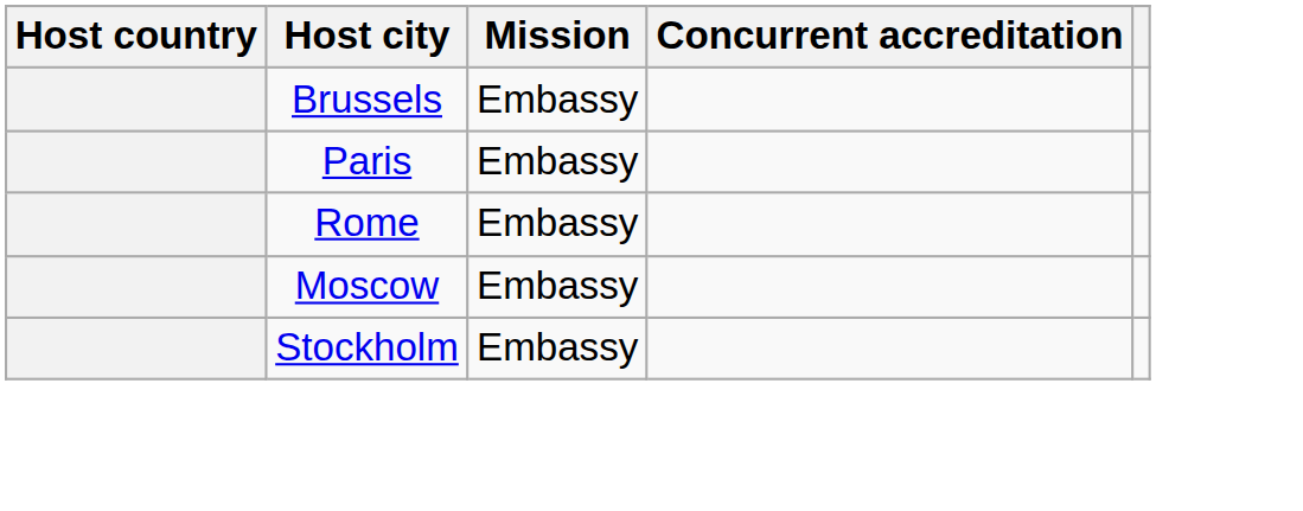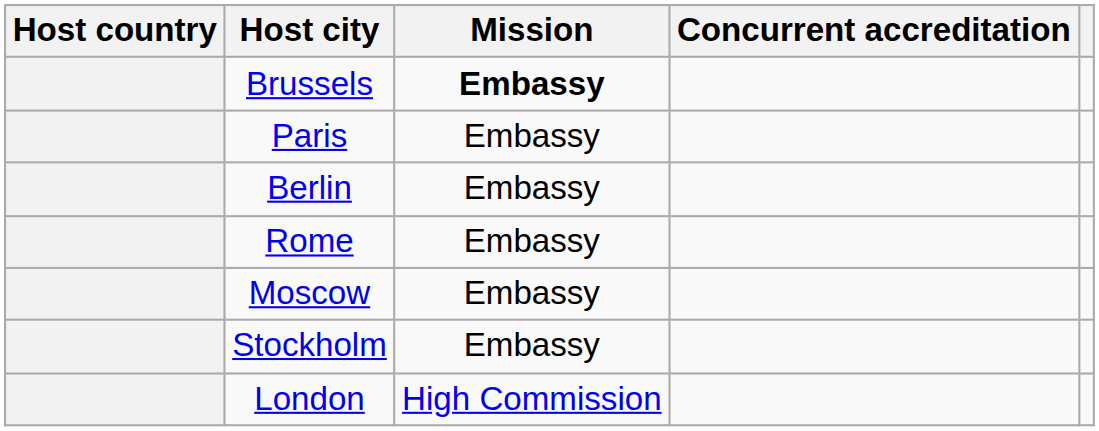Brussels | Mission: normal -> bold
+ row: Berlin | Embassy
+ row: London | High Commission
